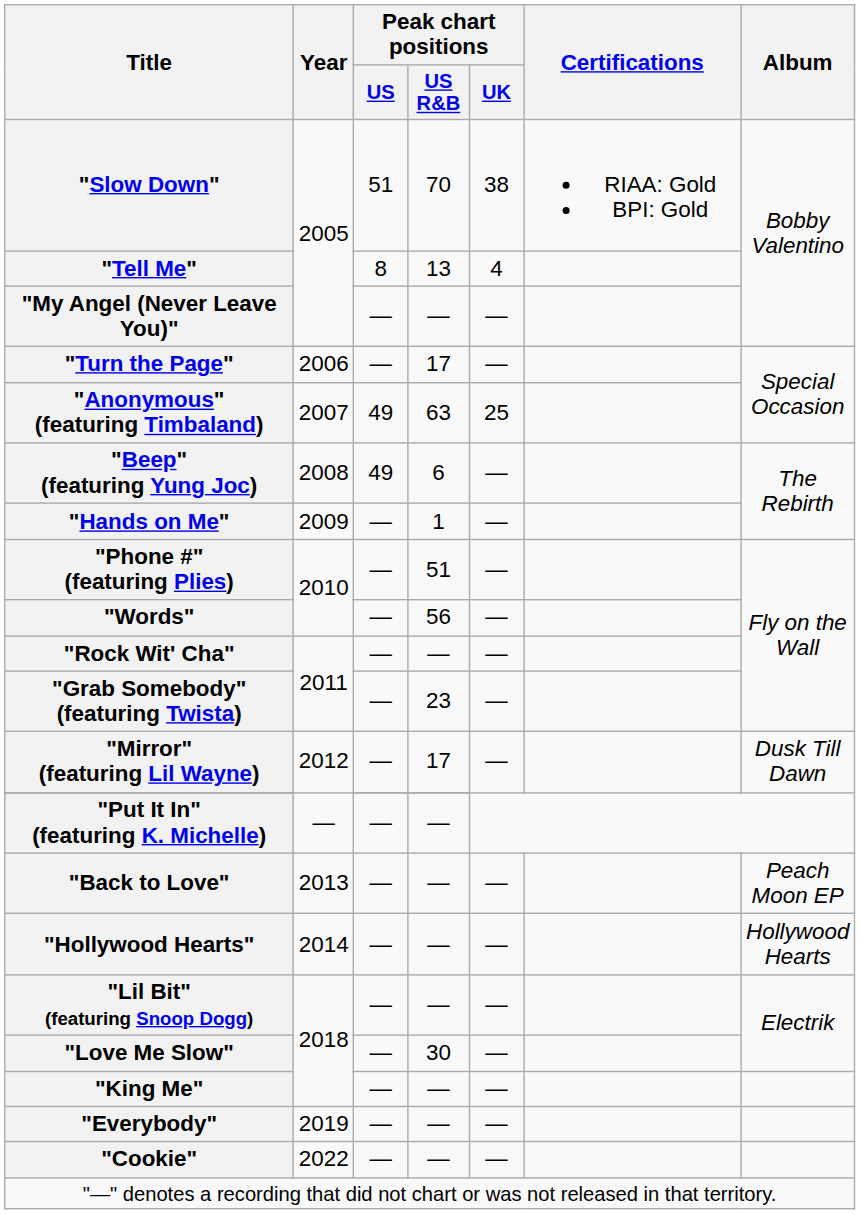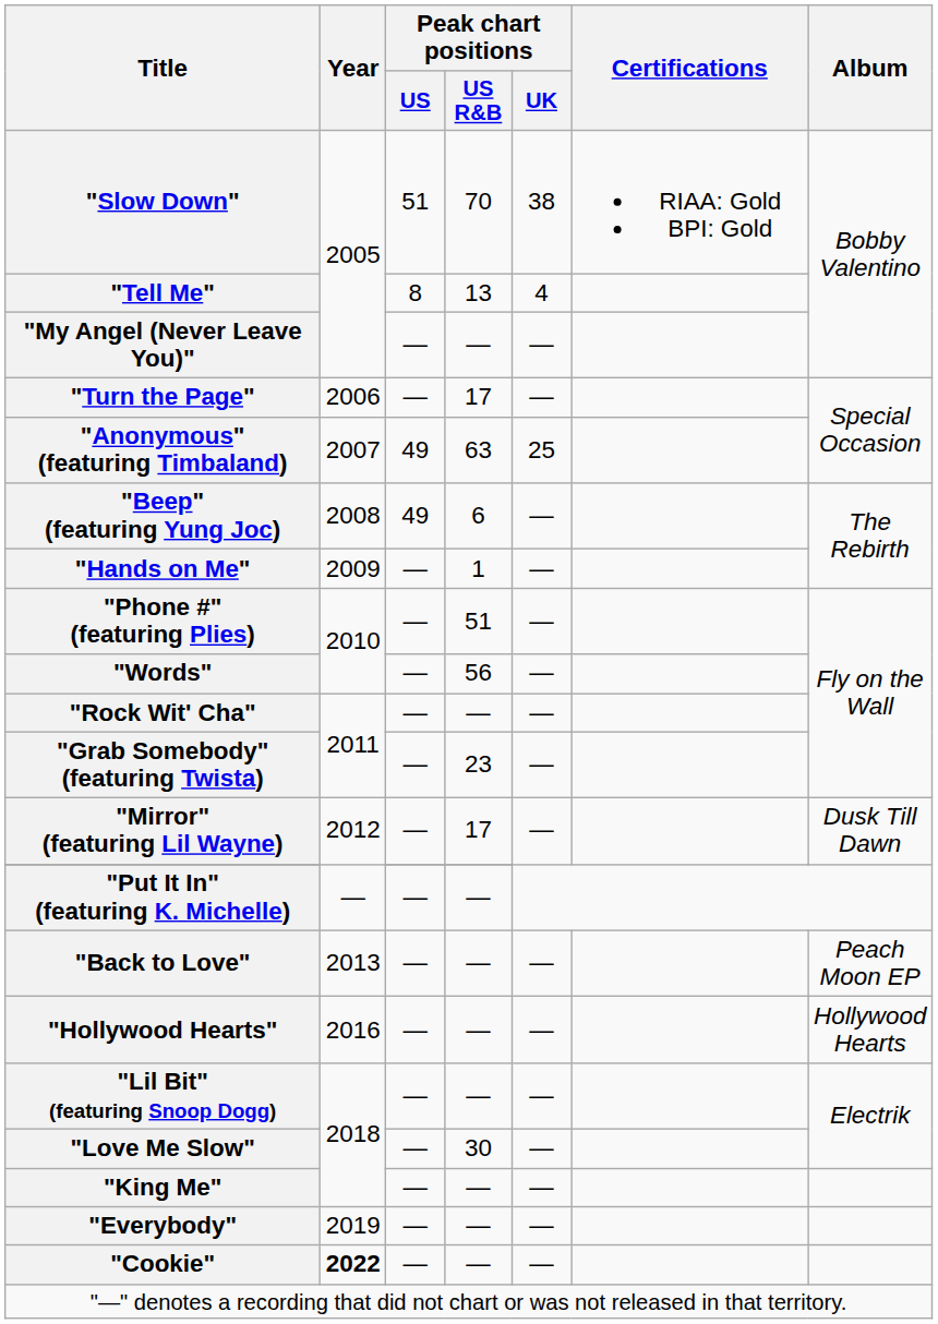"Hollywood Hearts" | Year: 2014 -> 2016
"Cookie" | Year: normal -> bold
